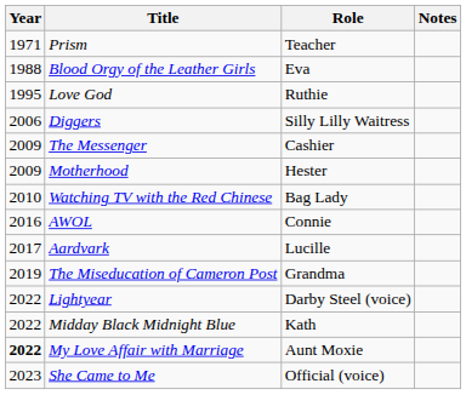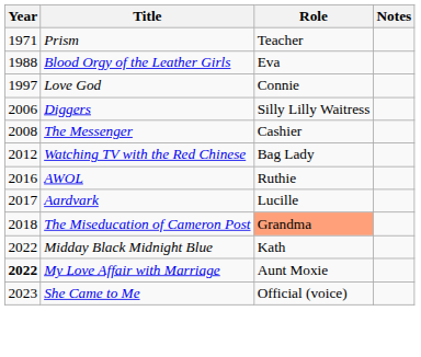Love God | Year: 1995 -> 1997
Love God | Role: Ruthie -> Connie
The Messenger | Year: 2009 -> 2008
- row: 2009 | Motherhood | Hester
Watching TV with the Red Chinese | Year: 2010 -> 2012
AWOL | Role: Connie -> Ruthie
The Miseducation of Cameron Post | Year: 2019 -> 2018
The Miseducation of Cameron Post | Role: no background -> lightsalmon background
- row: 2022 | Lightyear | Darby Steel (voice)
